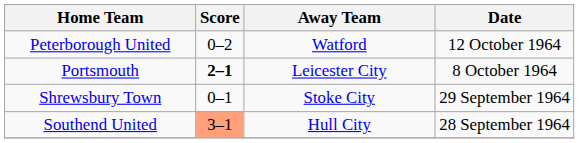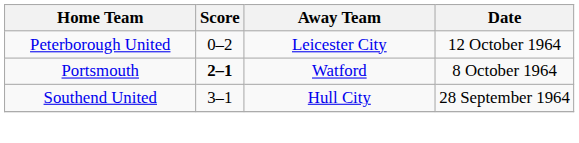Peterborough United | Away Team: Watford -> Leicester City
Portsmouth | Away Team: Leicester City -> Watford
- row: Shrewsbury Town | 0–1 | Stoke City | 29 September 1964
Southend United | Score: lightsalmon background -> no background
